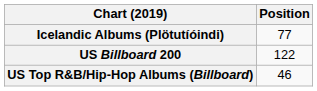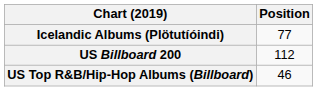US Billboard 200 | Position: 122 -> 112
